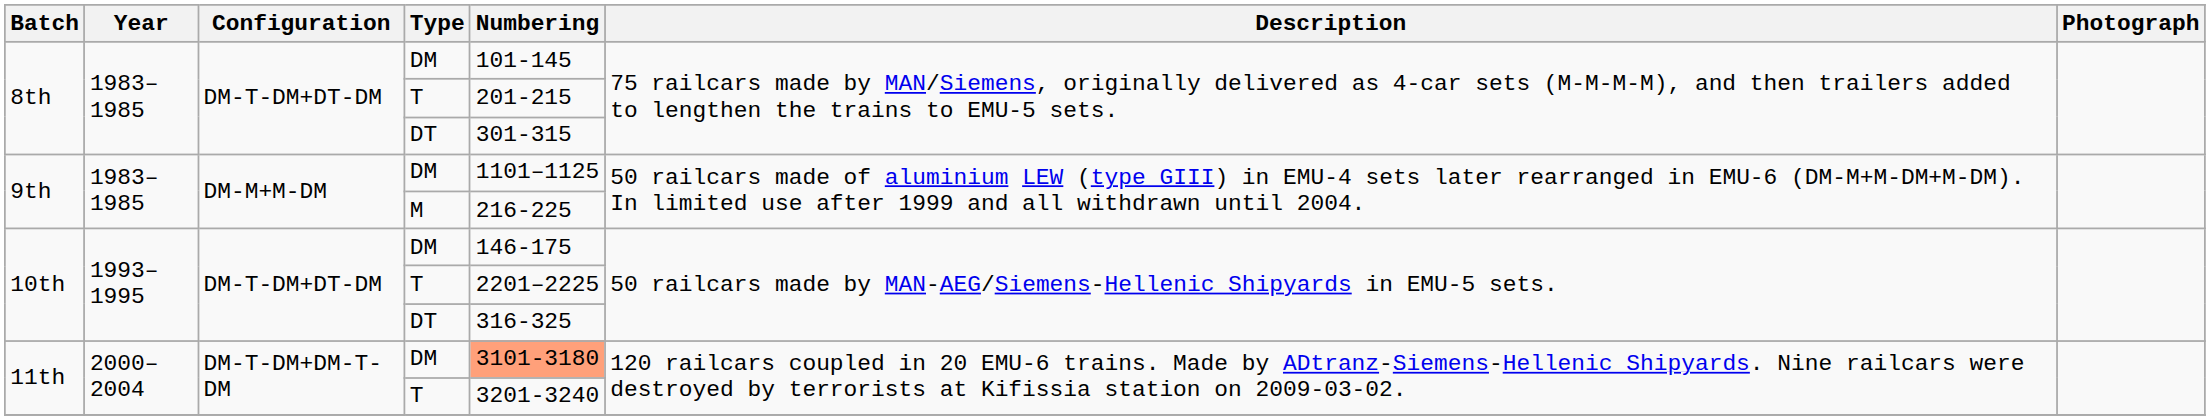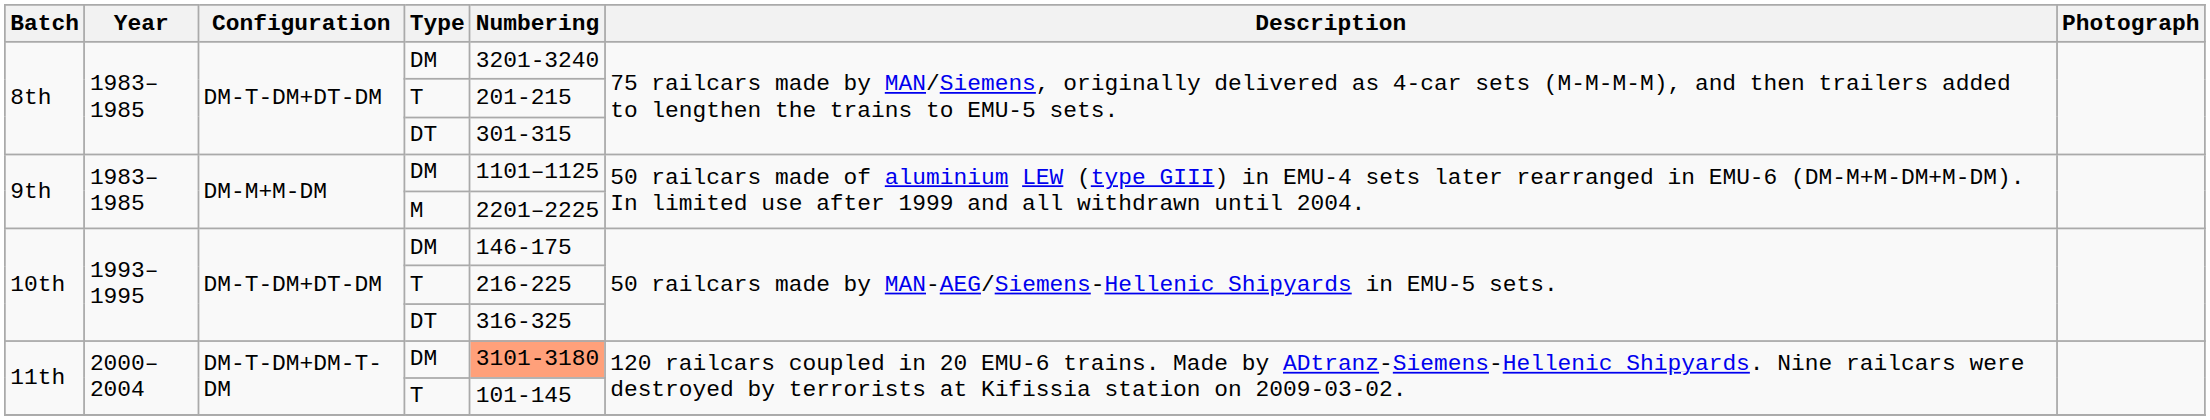8th / DM | Numbering: 101-145 -> 3201-3240
9th / M | Numbering: 216-225 -> 2201–2225
10th / T | Numbering: 2201–2225 -> 216-225
11th / T | Numbering: 3201-3240 -> 101-145
